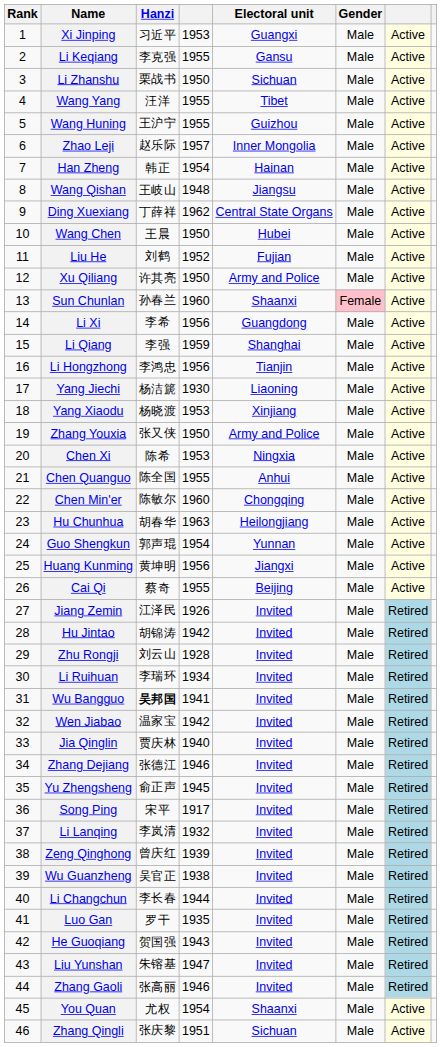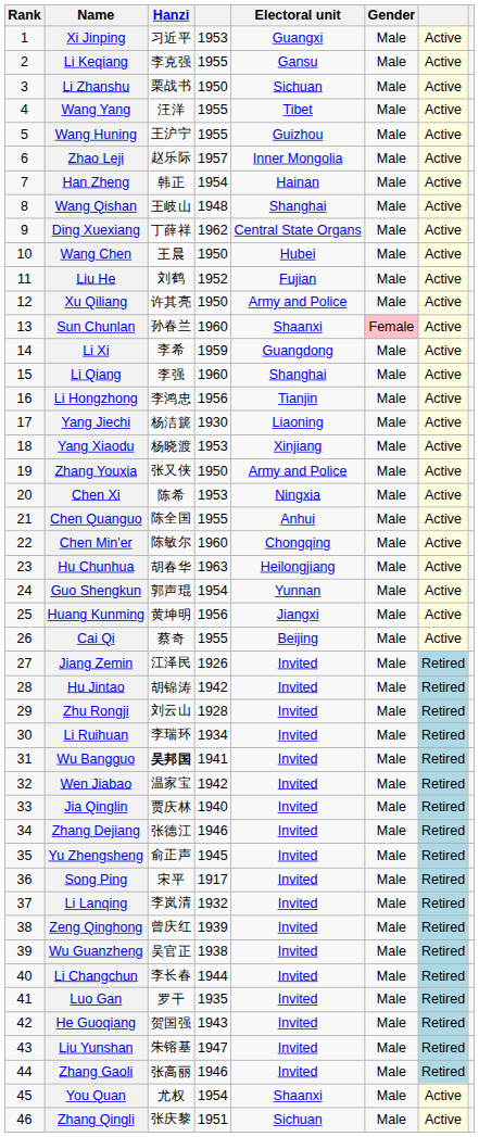Wang Qishan | Electoral unit: Jiangsu -> Shanghai
Li Xi | column 4: 1956 -> 1959
Li Qiang | column 4: 1959 -> 1960
